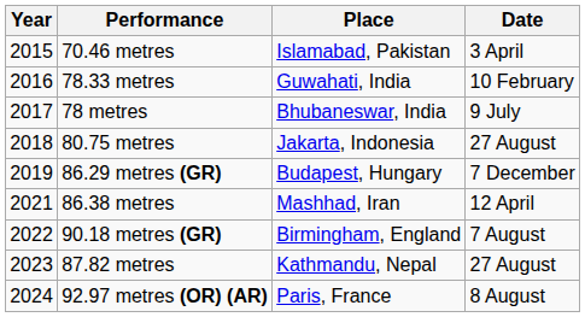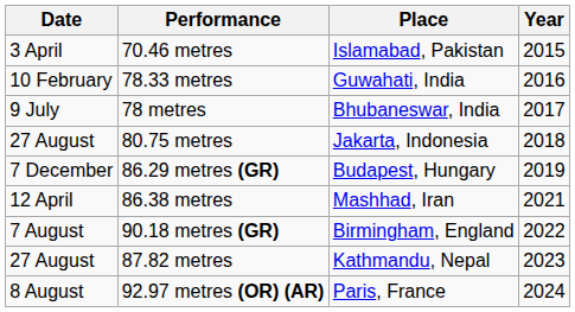columns swapped: Year <-> Date
